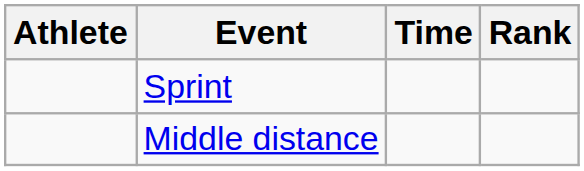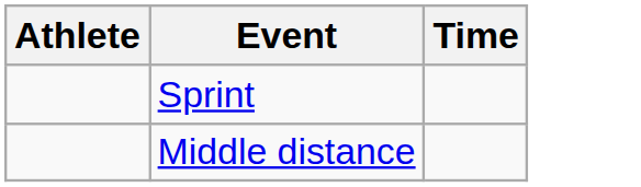- column: Rank
